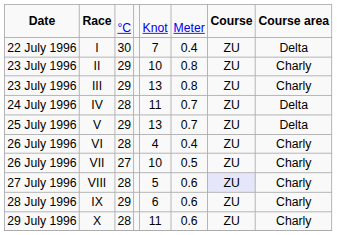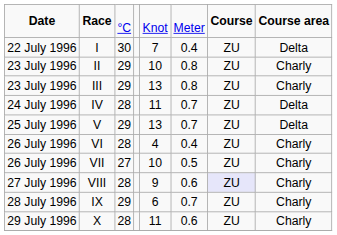VIII | column 5: 5 -> 9
IX | column 6: 0.6 -> 0.7
